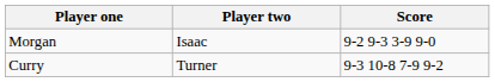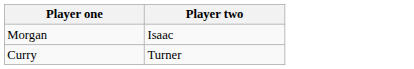- column: Score | 9-2 9-3 3-9 9-0 | 9-3 10-8 7-9 9-2
